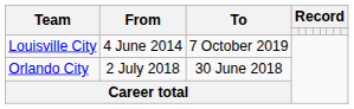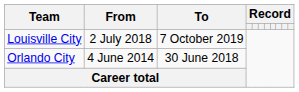Louisville City | From: 4 June 2014 -> 2 July 2018
Orlando City | From: 2 July 2018 -> 4 June 2014
